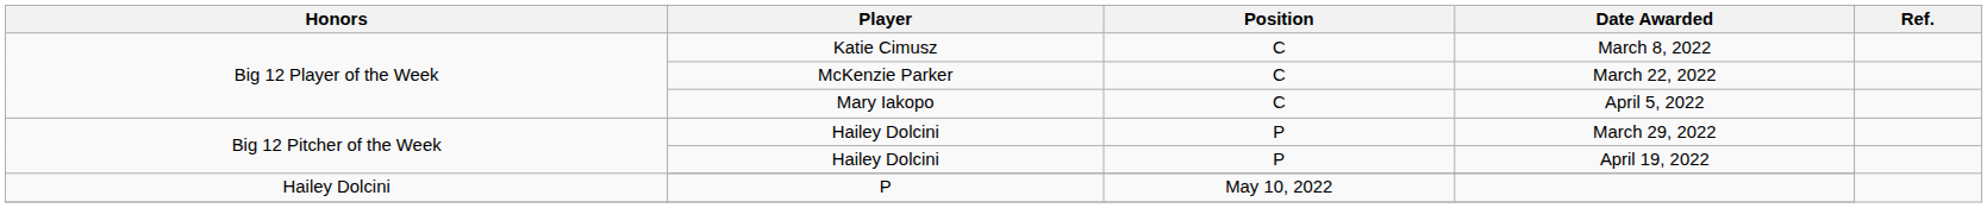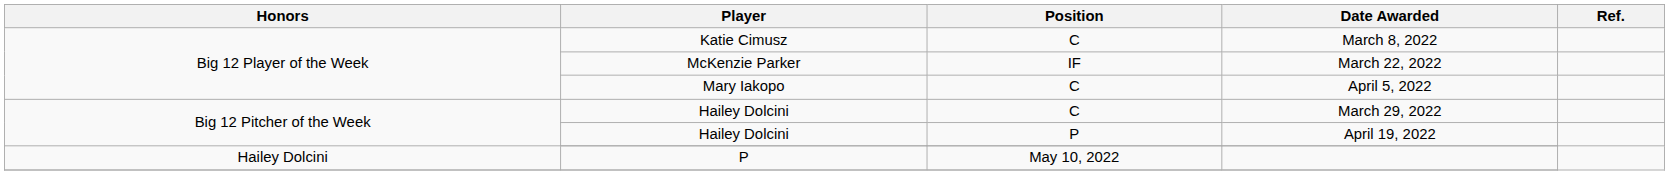March 22, 2022 | Position: C -> IF
March 29, 2022 | Position: P -> C
